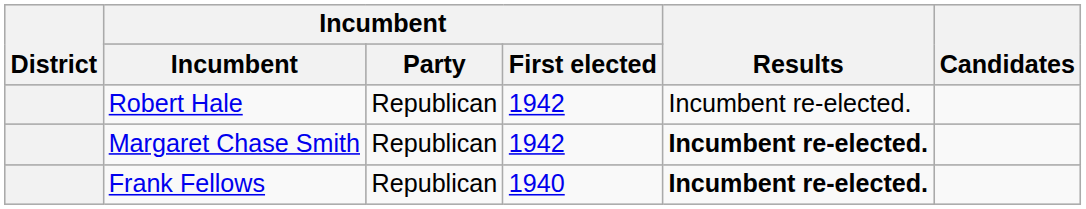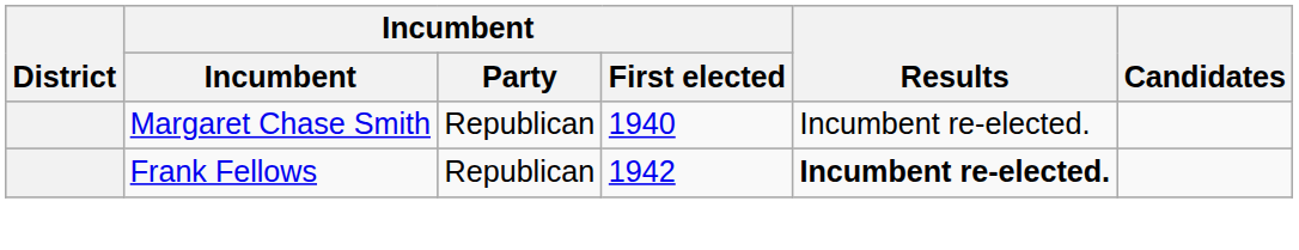- row: Robert Hale | Republican | 1942 | Incumbent re-elected.
Margaret Chase Smith | Incumbent / First elected: 1942 -> 1940
Margaret Chase Smith | Results: bold -> normal
Frank Fellows | Incumbent / First elected: 1940 -> 1942
